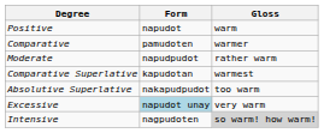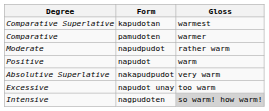rows swapped: Positive <-> Comparative Superlative
Absolutive Superlative | Gloss: too warm -> very warm
Excessive | Form: lightblue background -> no background
Excessive | Gloss: very warm -> too warm
